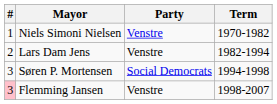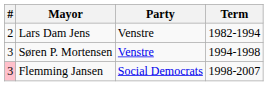- row: 1 | Niels Simoni Nielsen | Venstre | 1970-1982
Søren P. Mortensen | Party: Social Democrats -> Venstre
Flemming Jansen | Party: Venstre -> Social Democrats
